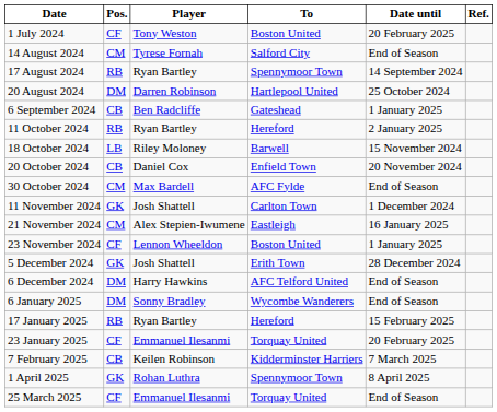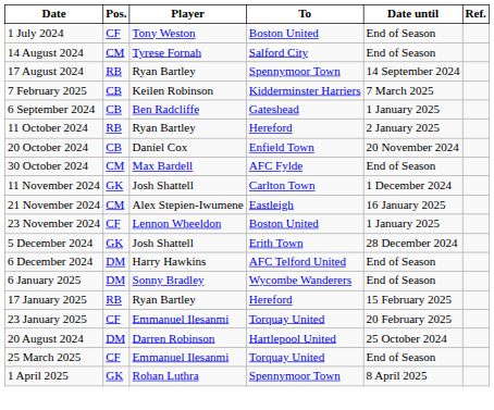1 July 2024 | Date until: 20 February 2025 -> End of Season
rows swapped: 20 August 2024 <-> 7 February 2025
- row: 18 October 2024 | LB | Riley Moloney | Barwell | 15 November 2024
rows swapped: 25 March 2025 <-> 1 April 2025
